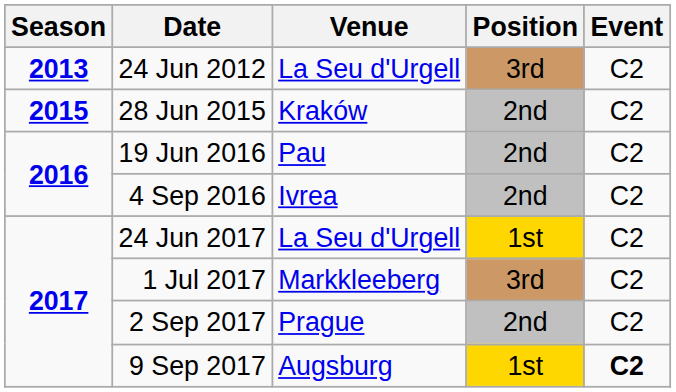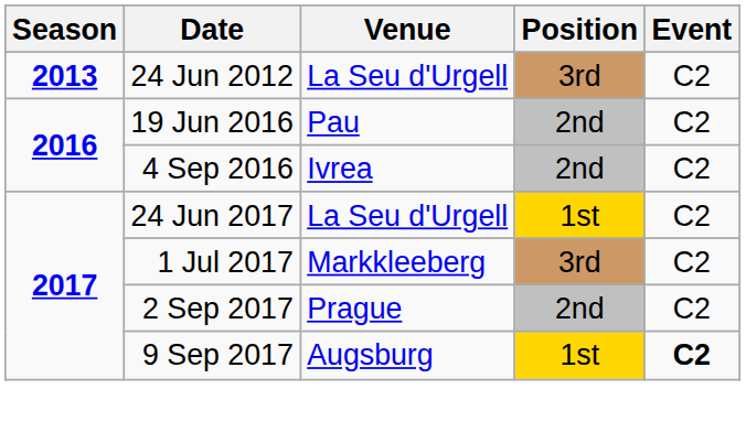- row: 2015 | 28 Jun 2015 | Kraków | 2nd | C2
